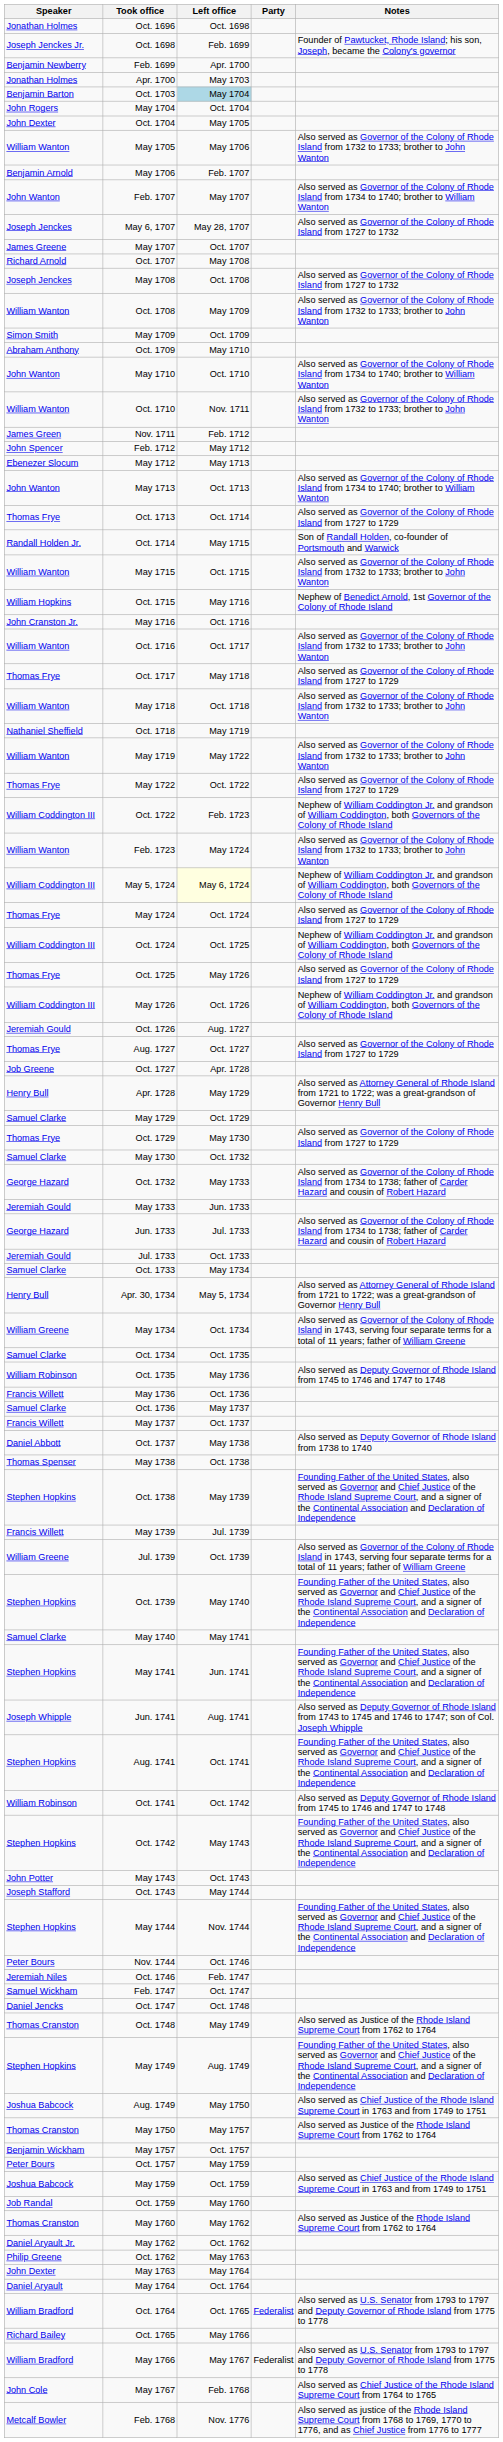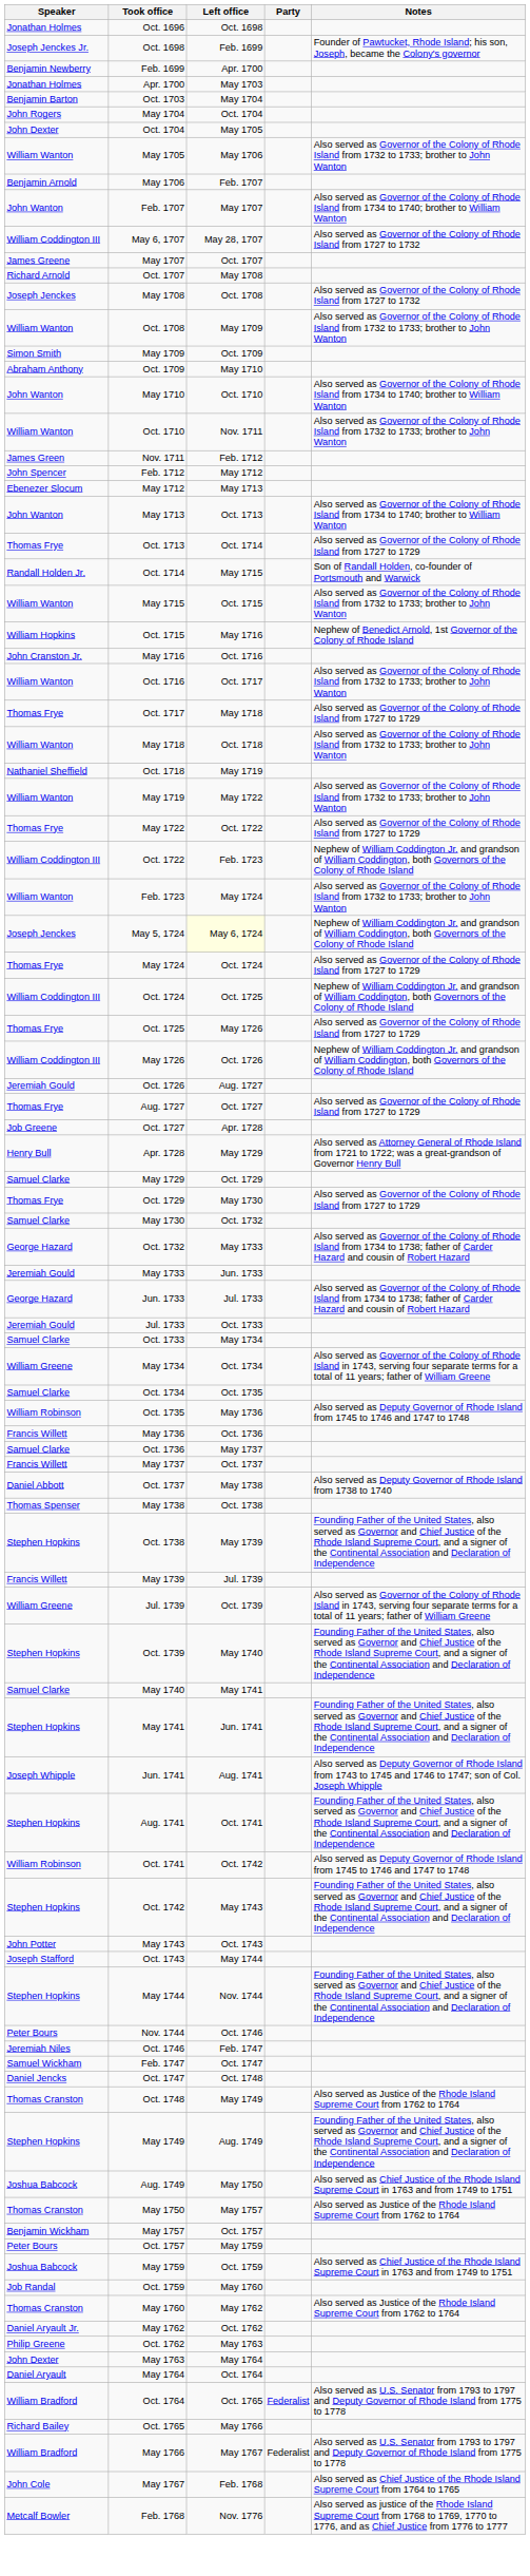Oct. 1703 | Left office: lightblue background -> no background
May 6, 1707 | Speaker: Joseph Jenckes -> William Coddington III
May 5, 1724 | Speaker: William Coddington III -> Joseph Jenckes
- row: Henry Bull | Apr. 30, 1734 | May 5, 1734 | Also served as Attorney General of Rhode Island from 1721 to 1722; was a great-grandson of Governor Henry Bull
